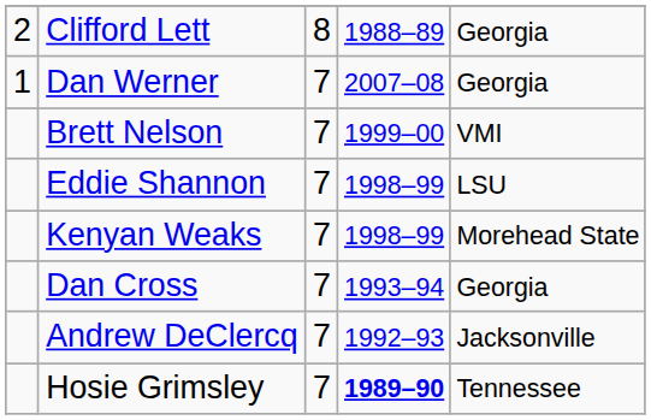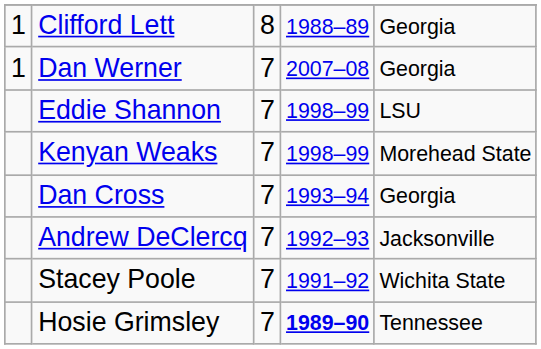Clifford Lett | column 1: 2 -> 1
- row: Brett Nelson | 7 | 1999–00 | VMI
+ row: Stacey Poole | 7 | 1991–92 | Wichita State
